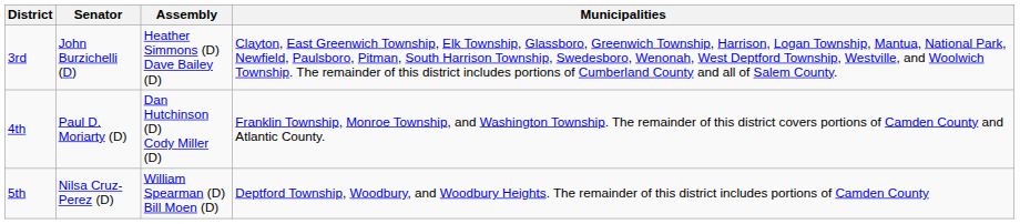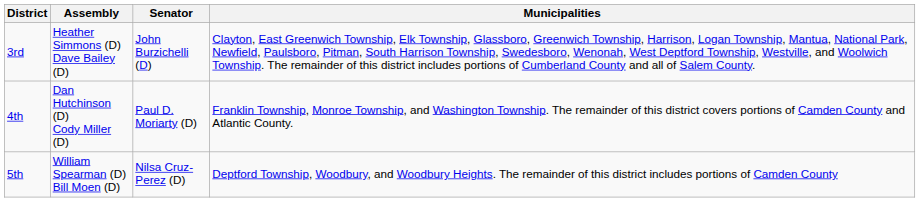columns swapped: Senator <-> Assembly
